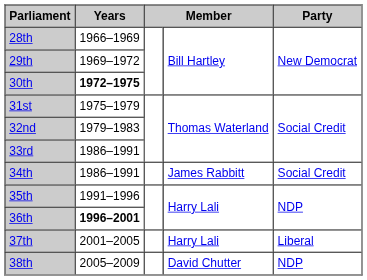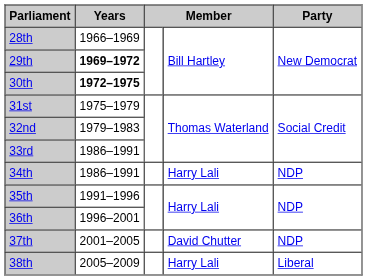29th | Years: normal -> bold
34th | column 4: James Rabbitt -> Harry Lali
34th | Party: Social Credit -> NDP
36th | Years: bold -> normal
37th | column 4: Harry Lali -> David Chutter
37th | Party: Liberal -> NDP
38th | column 4: David Chutter -> Harry Lali
38th | Party: NDP -> Liberal
